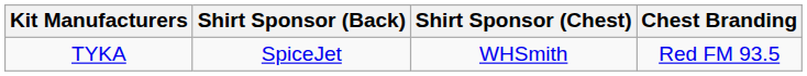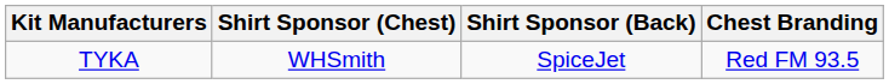columns swapped: Shirt Sponsor (Chest) <-> Shirt Sponsor (Back)
